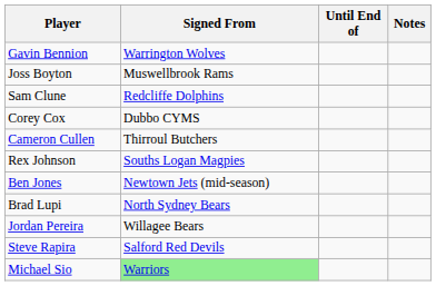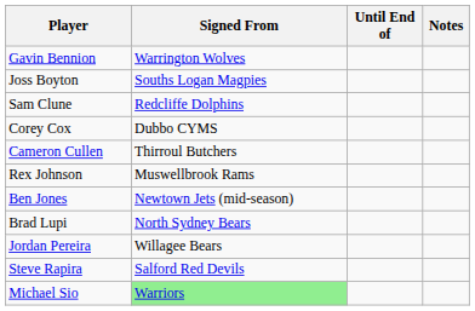Joss Boyton | Signed From: Muswellbrook Rams -> Souths Logan Magpies
Rex Johnson | Signed From: Souths Logan Magpies -> Muswellbrook Rams
